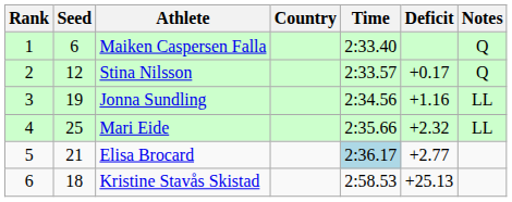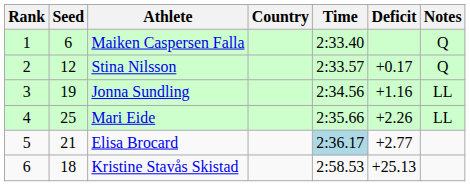Mari Eide | Deficit: +2.32 -> +2.26
